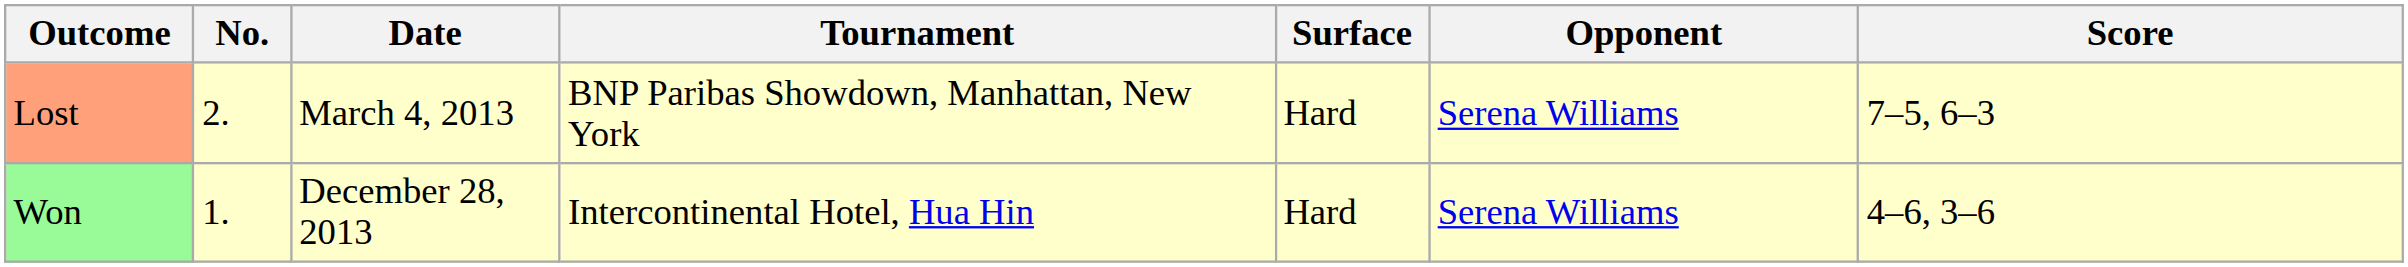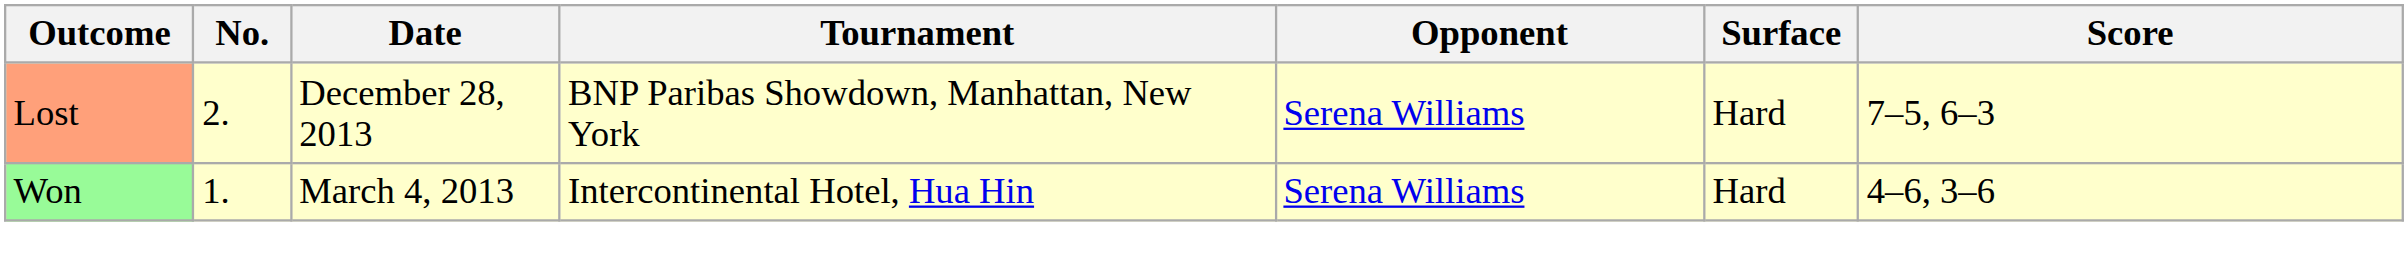columns swapped: Surface <-> Opponent
Lost | Date: March 4, 2013 -> December 28, 2013
Won | Date: December 28, 2013 -> March 4, 2013
